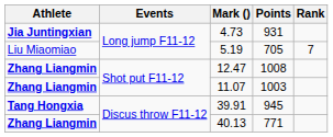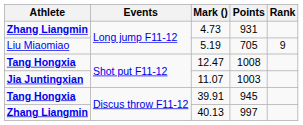4.73 | Athlete: Jia Juntingxian -> Zhang Liangmin
5.19 | Rank: 7 -> 9
12.47 | Athlete: Zhang Liangmin -> Tang Hongxia
11.07 | Athlete: Zhang Liangmin -> Jia Juntingxian
40.13 | Points: 771 -> 997
